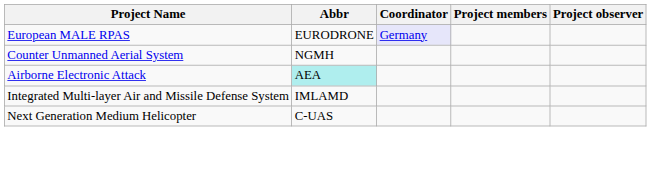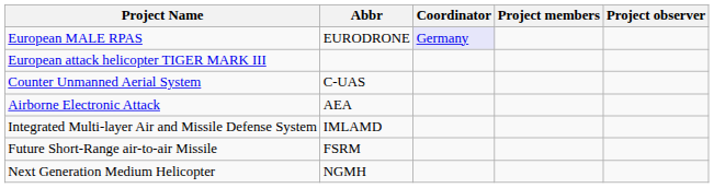+ row: European attack helicopter TIGER MARK III
Counter Unmanned Aerial System | Abbr: NGMH -> C-UAS
Airborne Electronic Attack | Abbr: paleturquoise background -> no background
+ row: Future Short-Range air-to-air Missile | FSRM
Next Generation Medium Helicopter | Abbr: C-UAS -> NGMH
